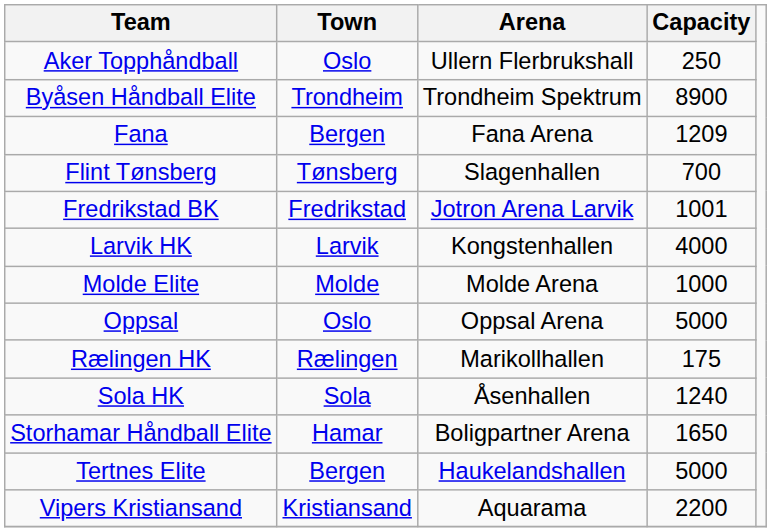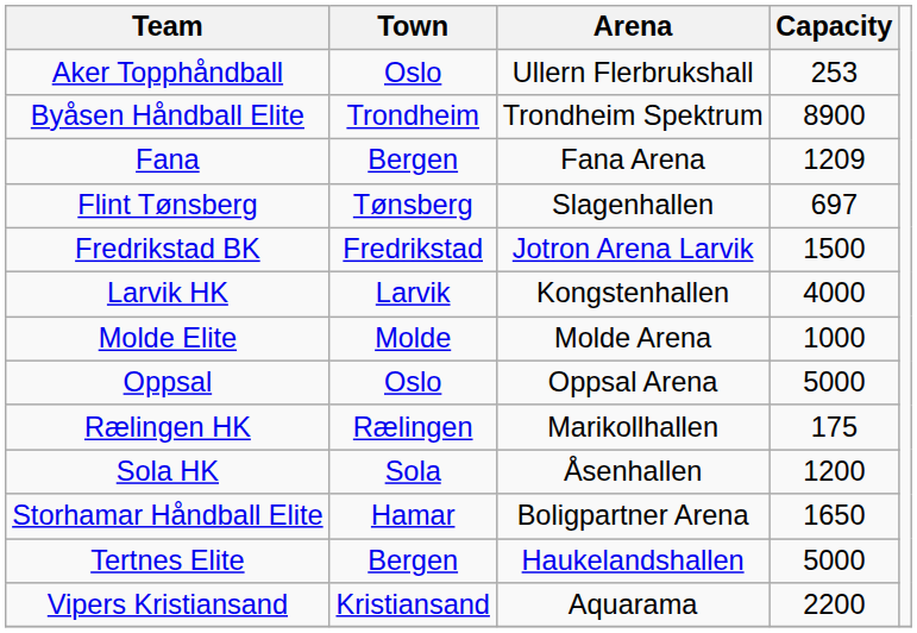Aker Topphåndball | Capacity: 250 -> 253
Flint Tønsberg | Capacity: 700 -> 697
Fredrikstad BK | Capacity: 1001 -> 1500
Sola HK | Capacity: 1240 -> 1200
